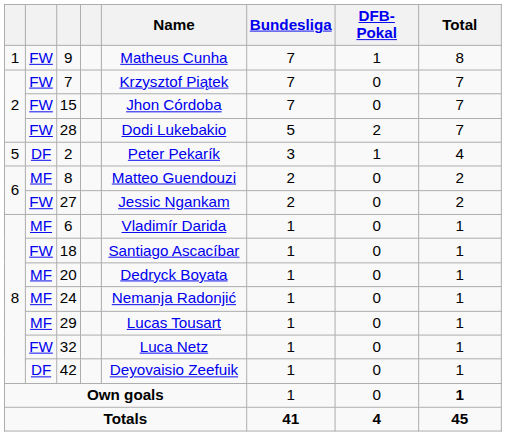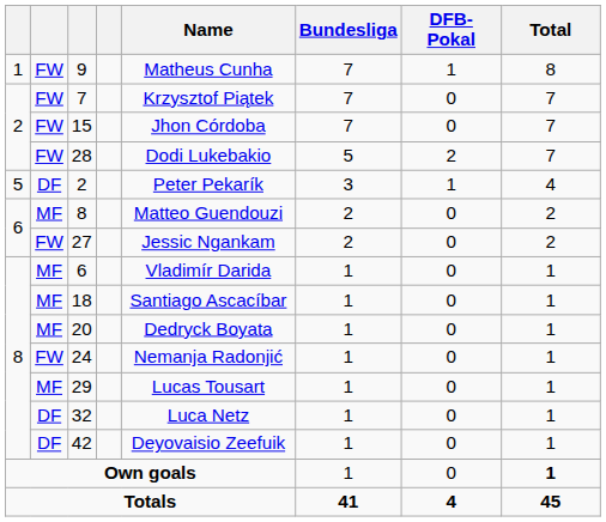18 | column 2: FW -> MF
24 | column 2: MF -> FW
32 | column 2: FW -> DF
